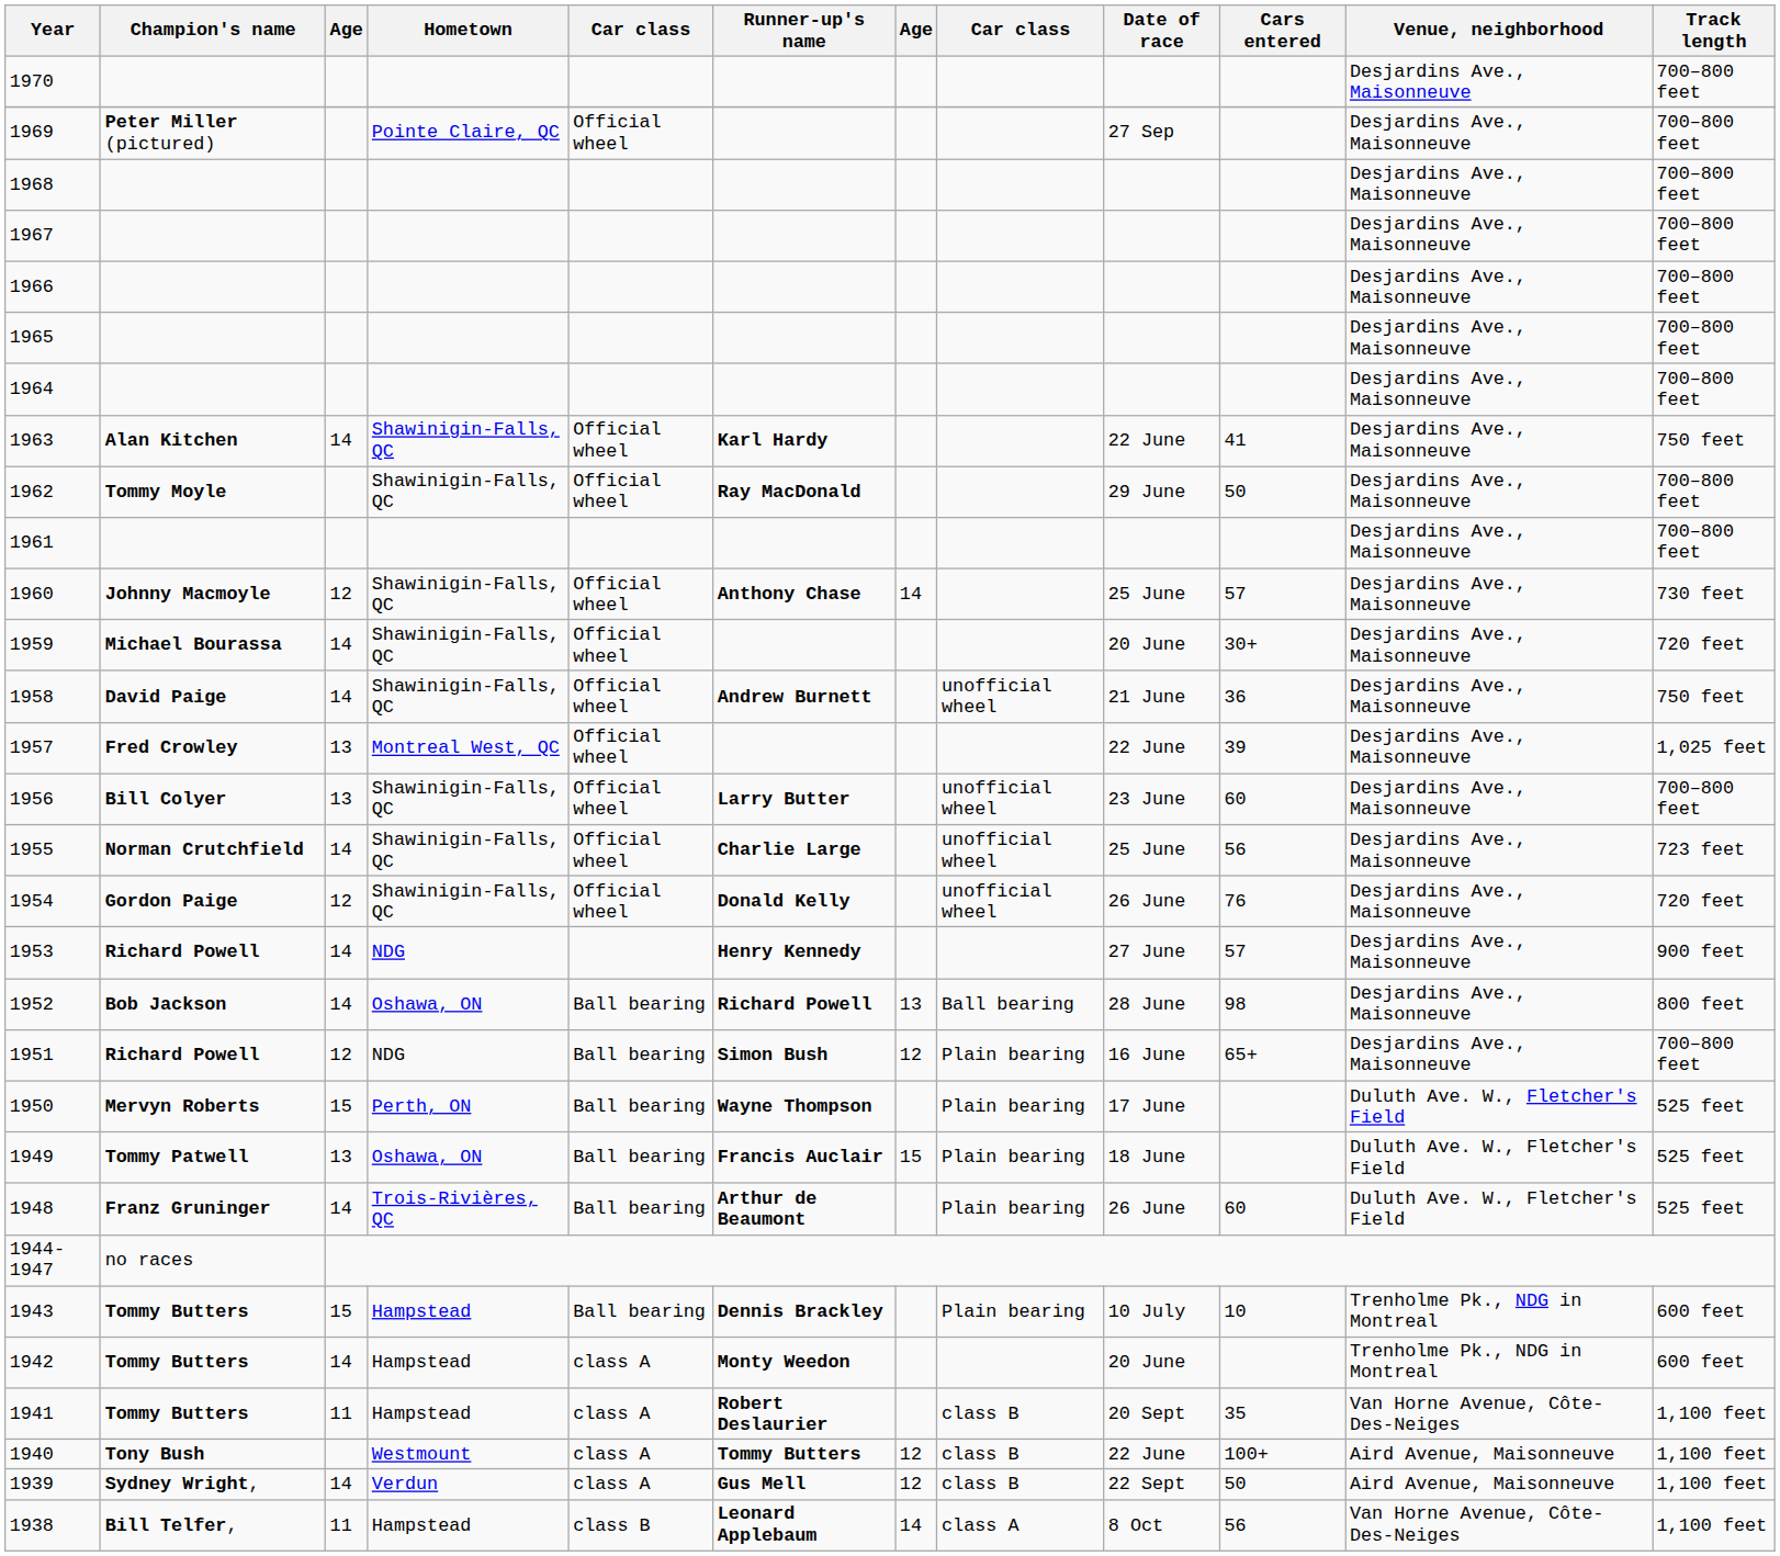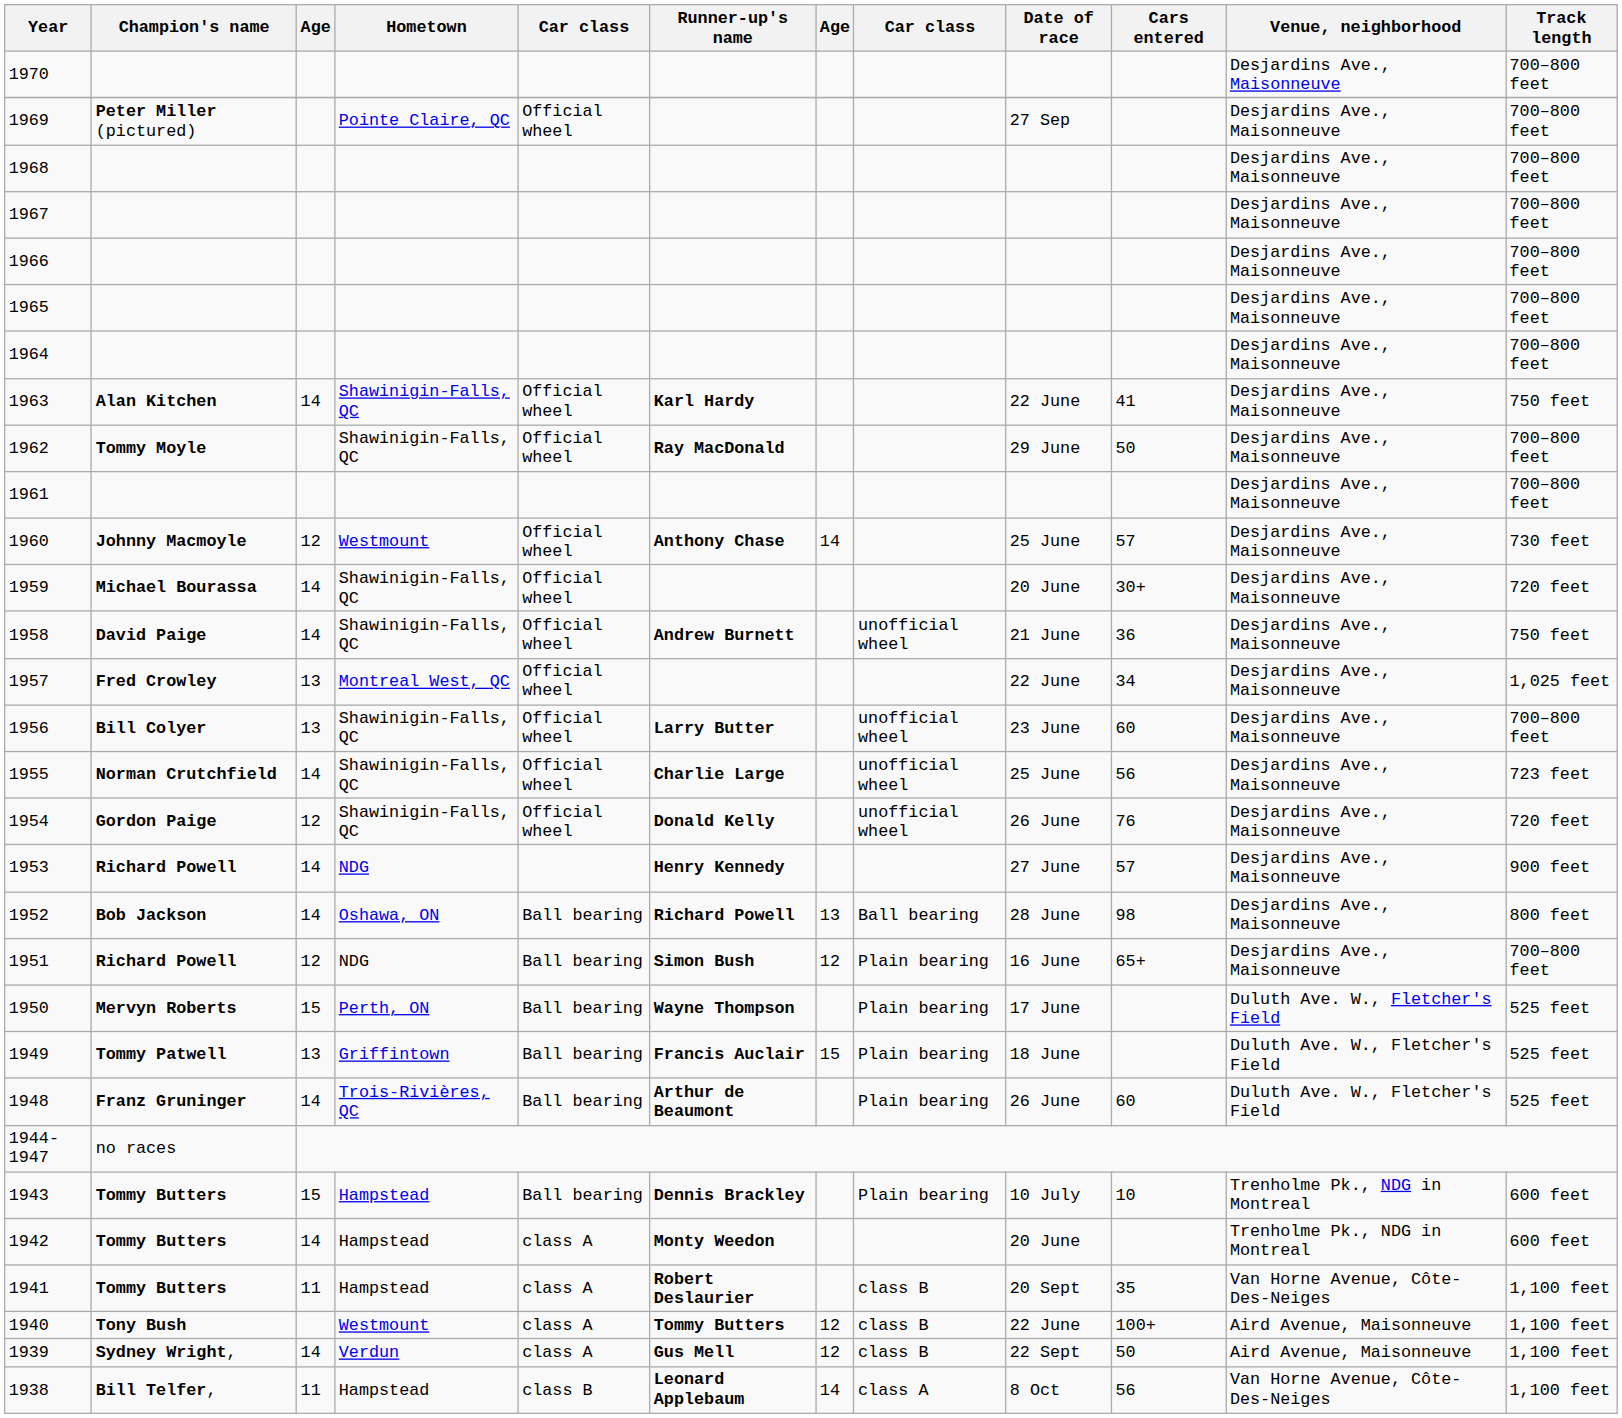1960 | Hometown: Shawinigin-Falls, QC -> Westmount
1957 | Cars entered: 39 -> 34
1949 | Hometown: Oshawa, ON -> Griffintown
